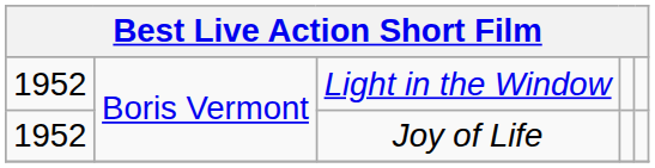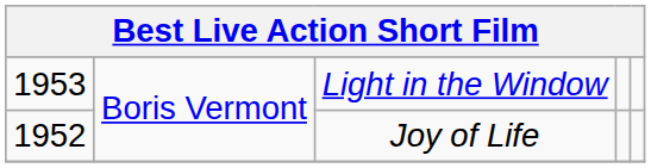Light in the Window | column 1: 1952 -> 1953
